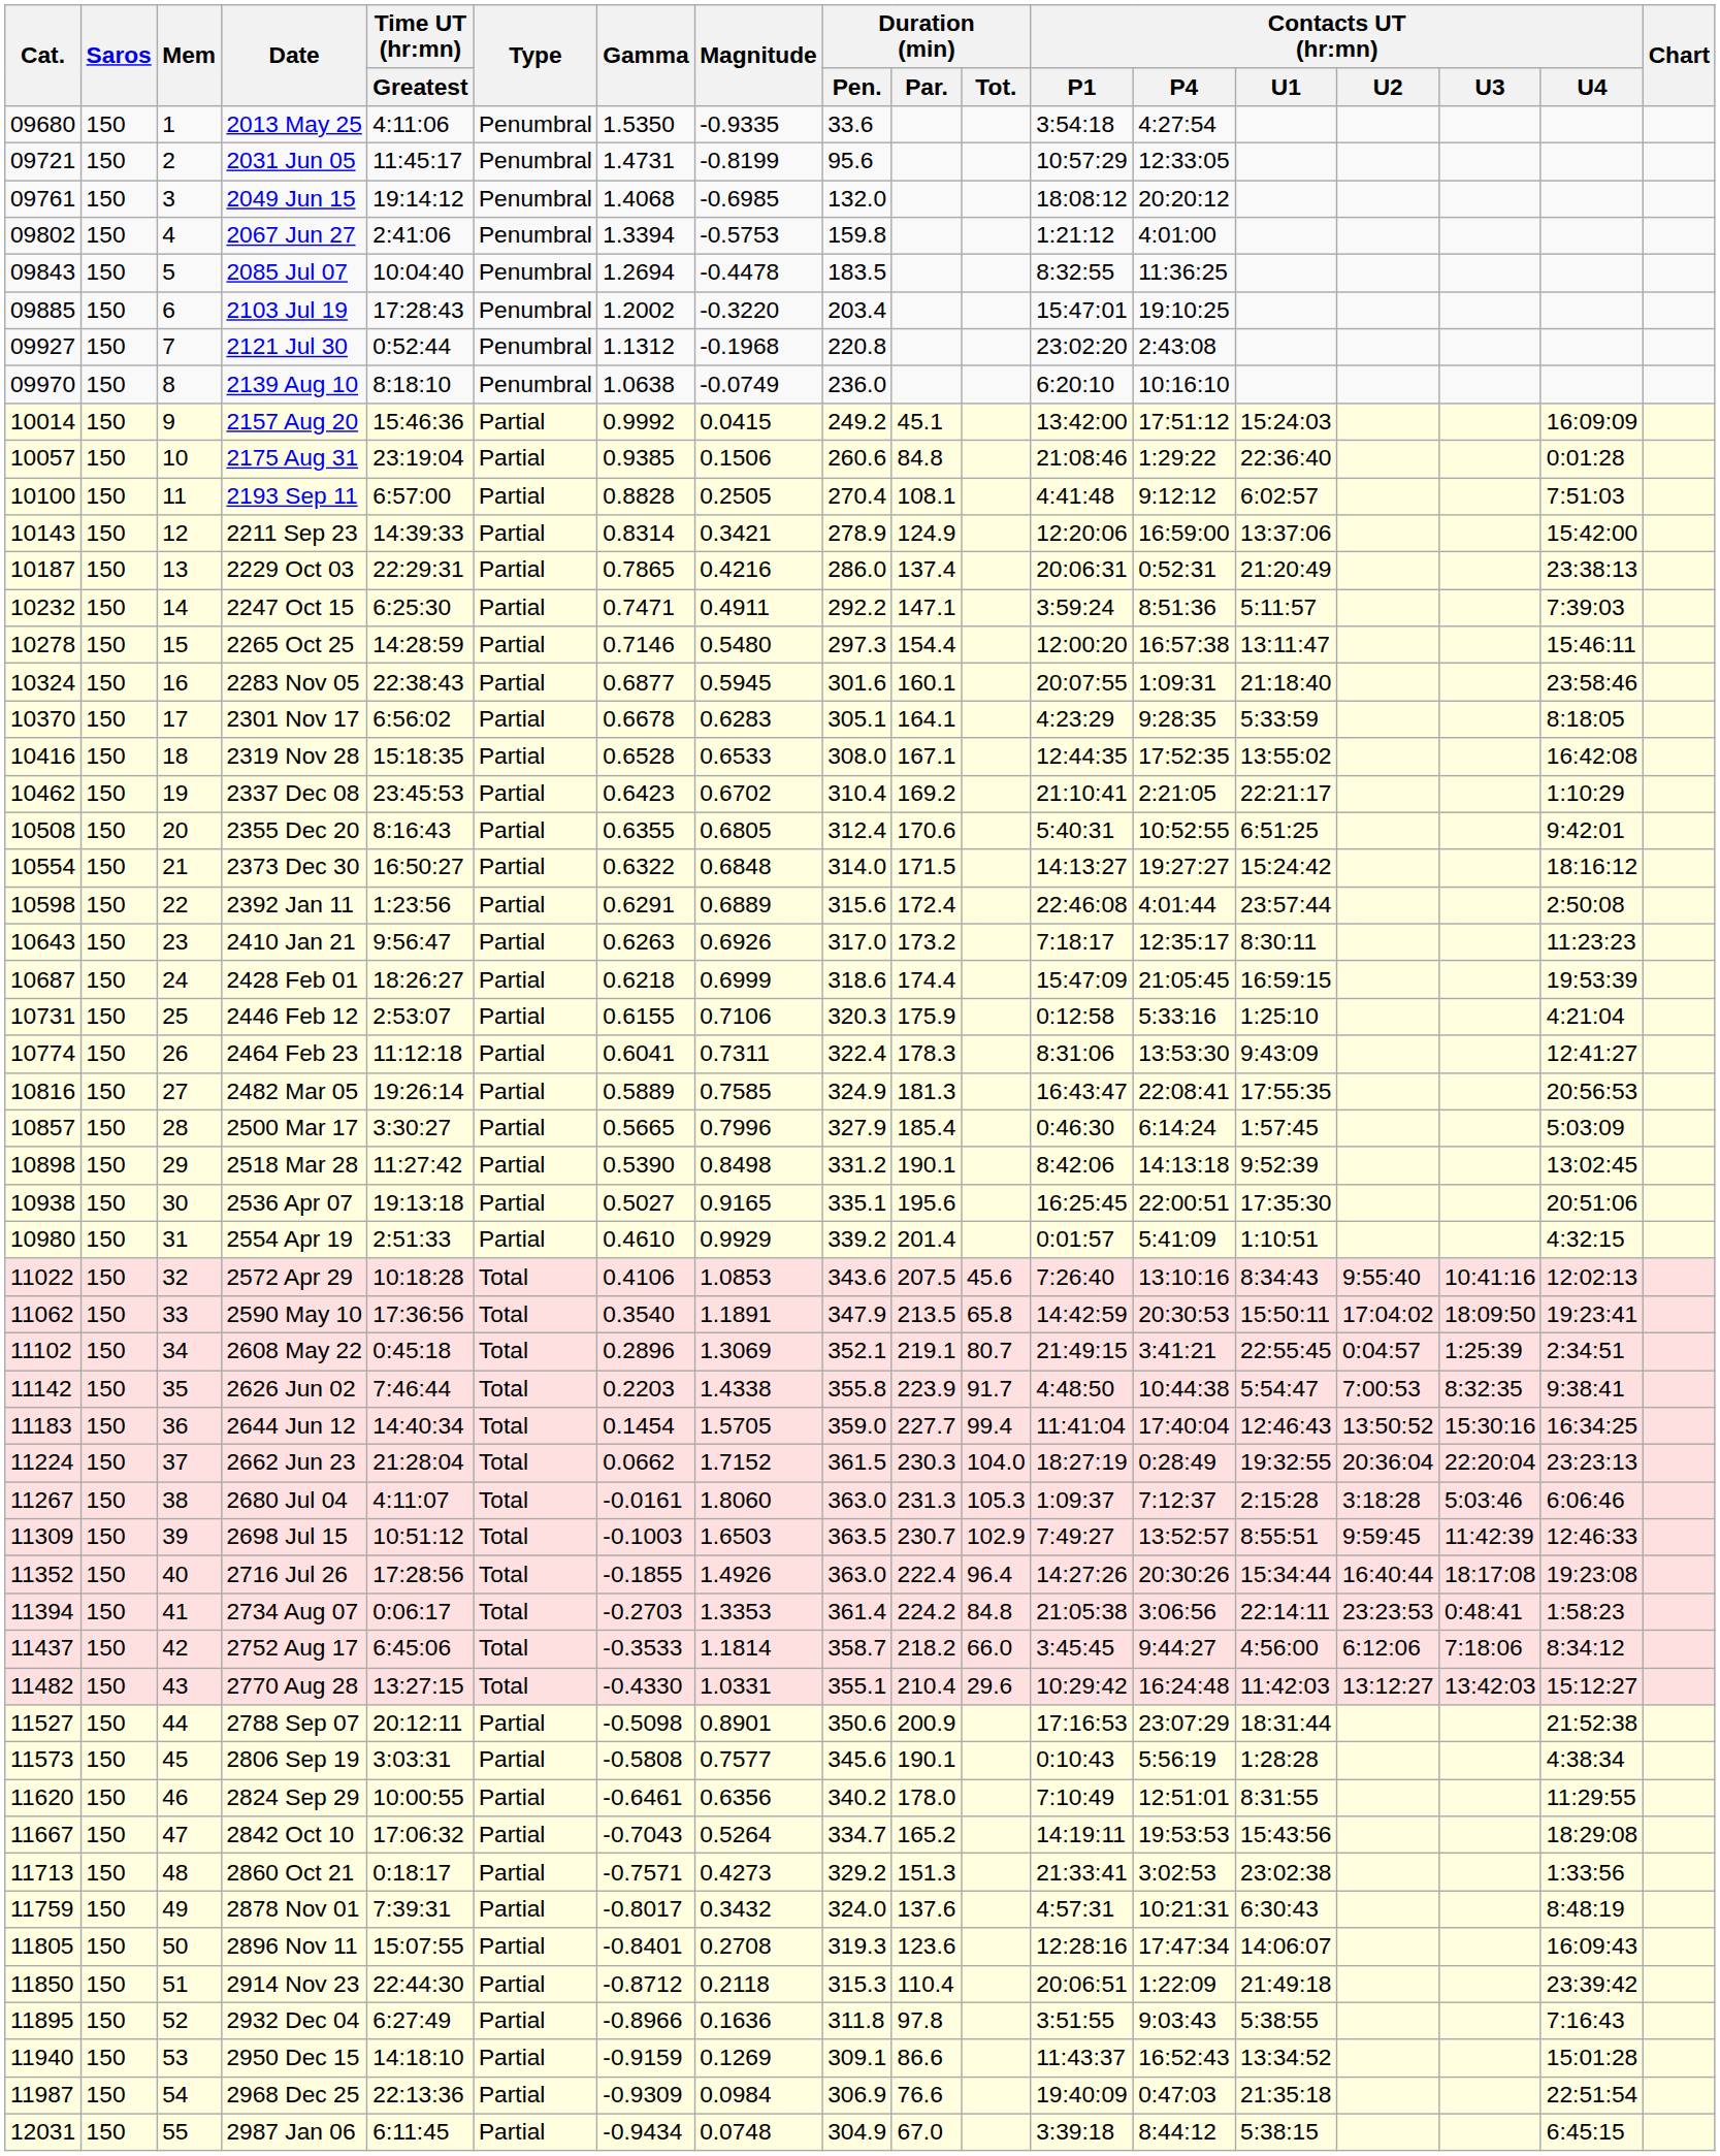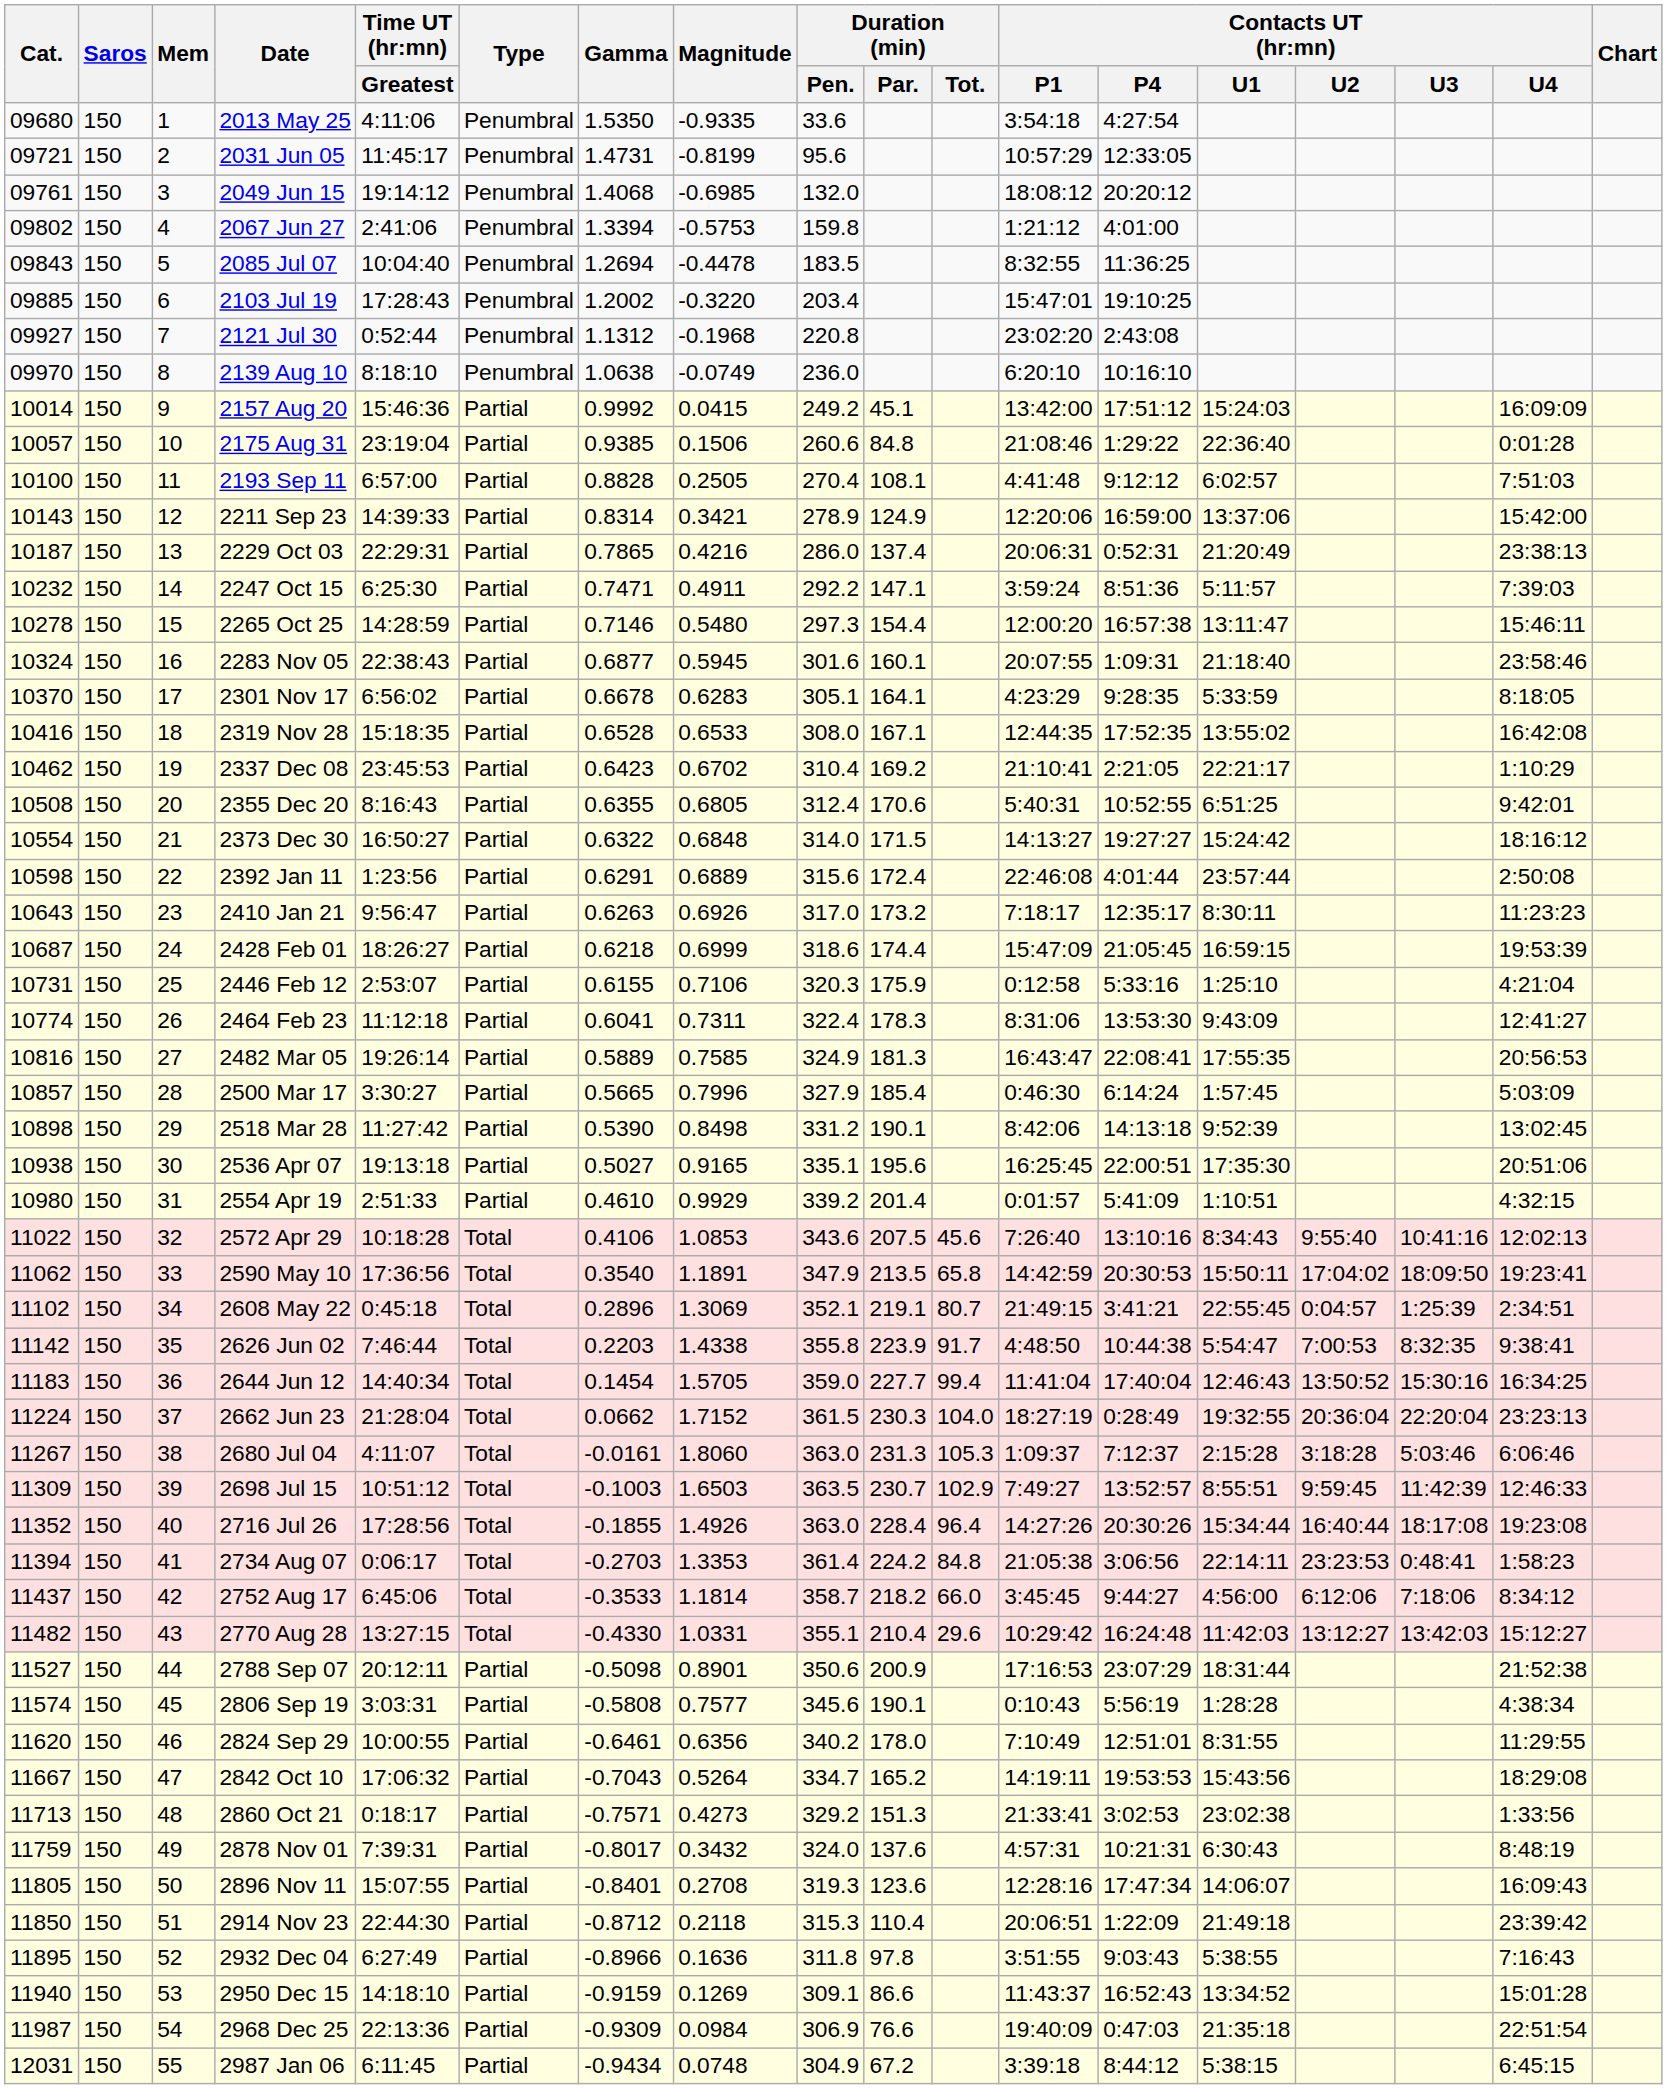2716 Jul 26 | Duration (min) / Par.: 222.4 -> 228.4
2806 Sep 19 | Cat.: 11573 -> 11574
2987 Jan 06 | Duration (min) / Par.: 67.0 -> 67.2
